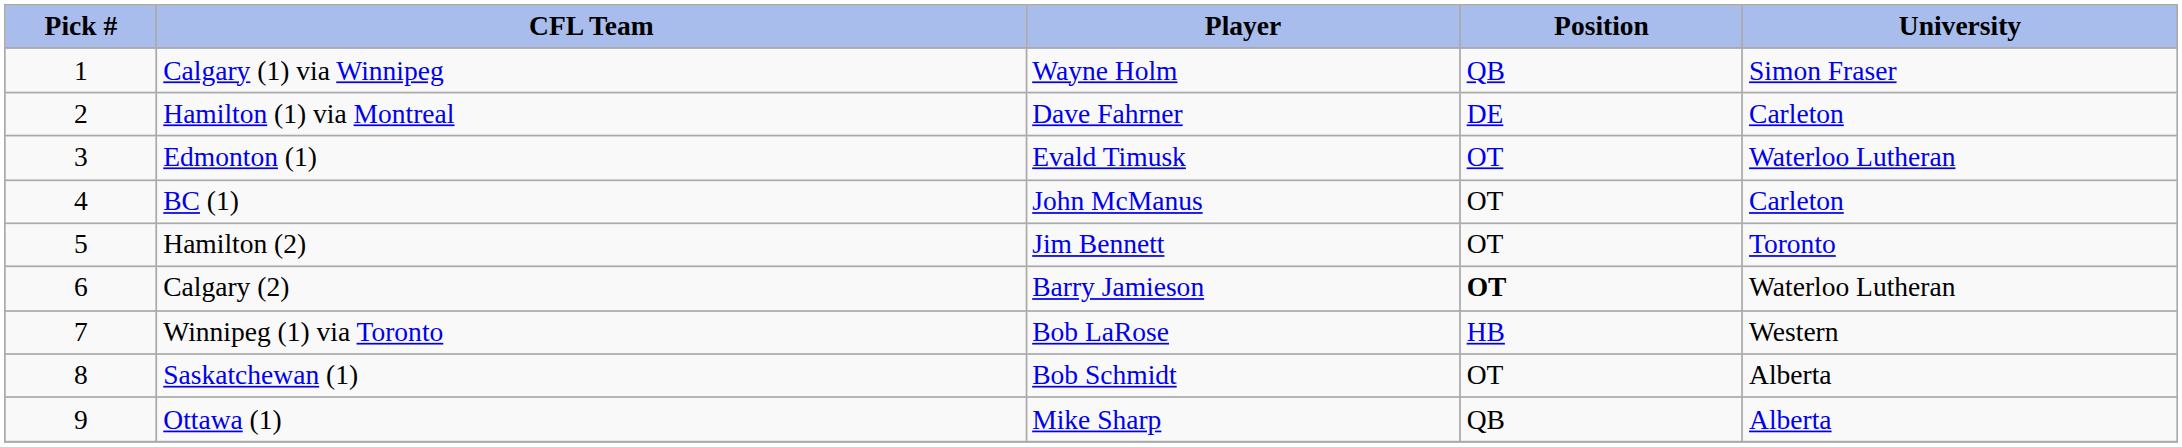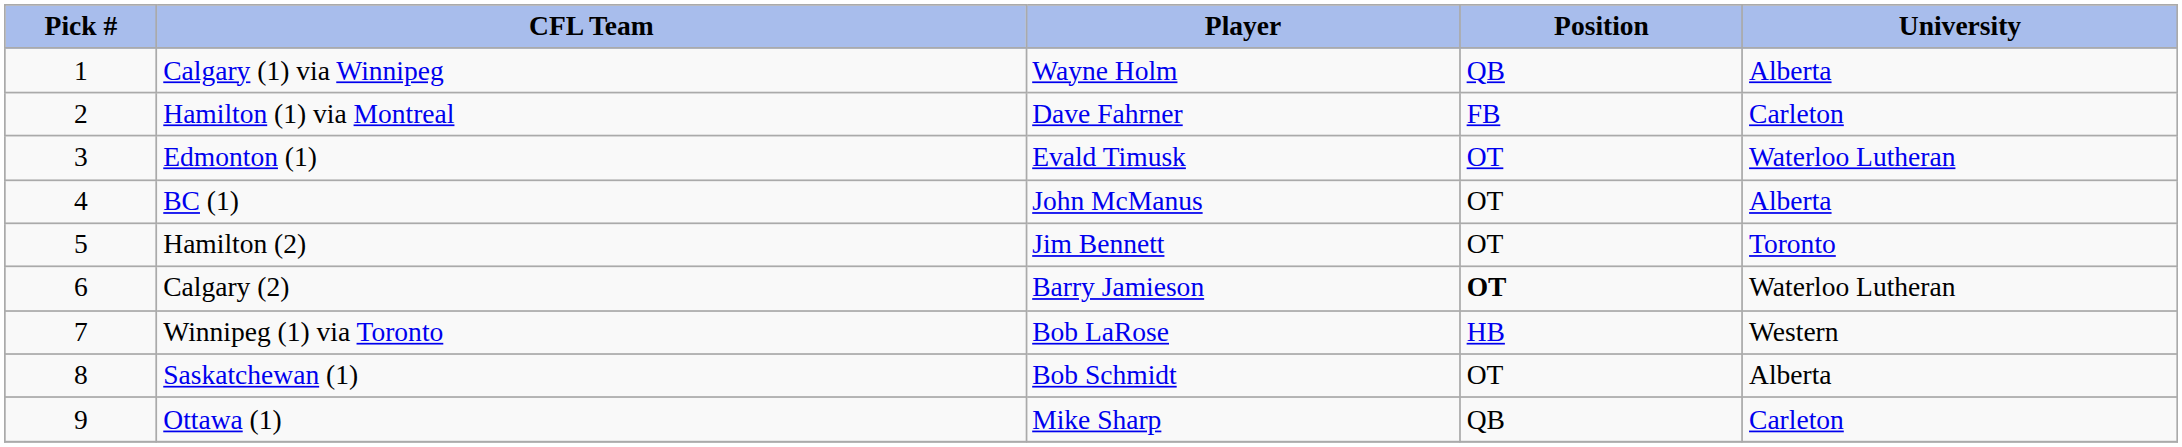Calgary (1) via Winnipeg | University: Simon Fraser -> Alberta
Hamilton (1) via Montreal | Position: DE -> FB
BC (1) | University: Carleton -> Alberta
Ottawa (1) | University: Alberta -> Carleton
